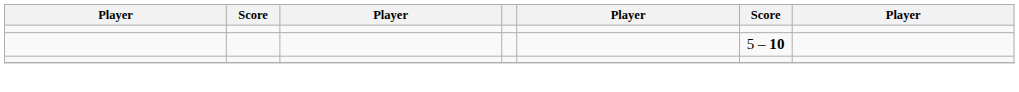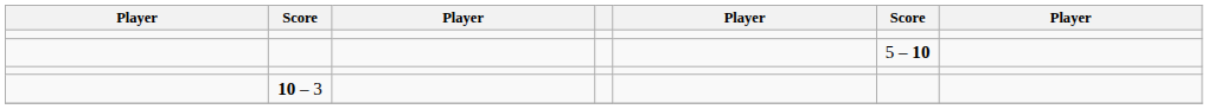+ row: 10 – 3
